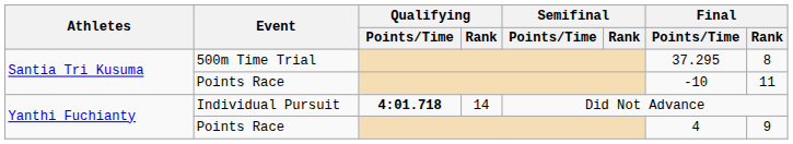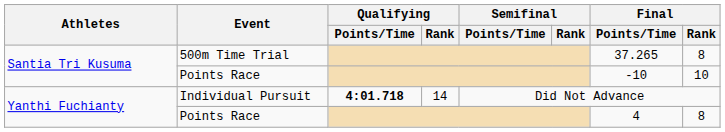500m Time Trial | Final / Points/Time: 37.295 -> 37.265
Santia Tri Kusuma / Points Race | Final / Rank: 11 -> 10
Yanthi Fuchianty / Points Race | Final / Rank: 9 -> 8
